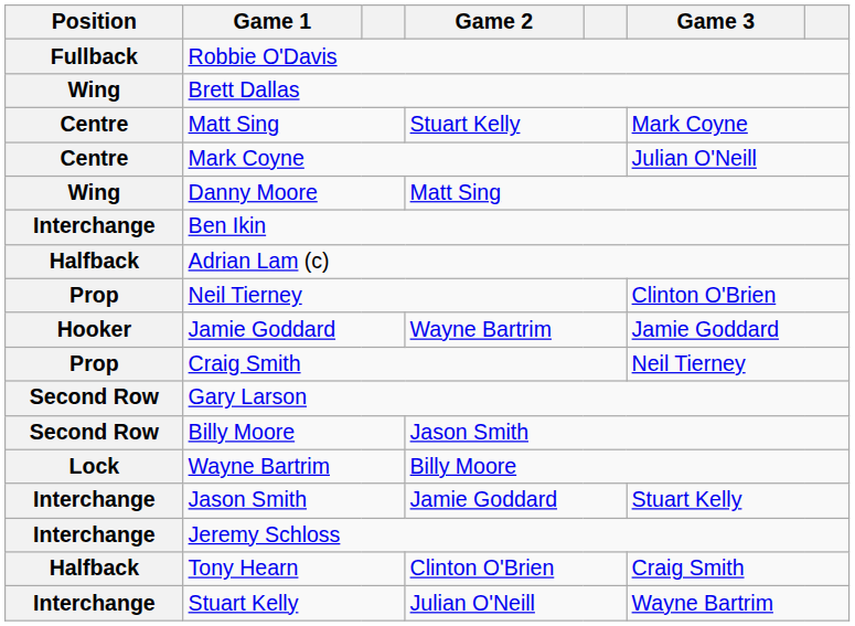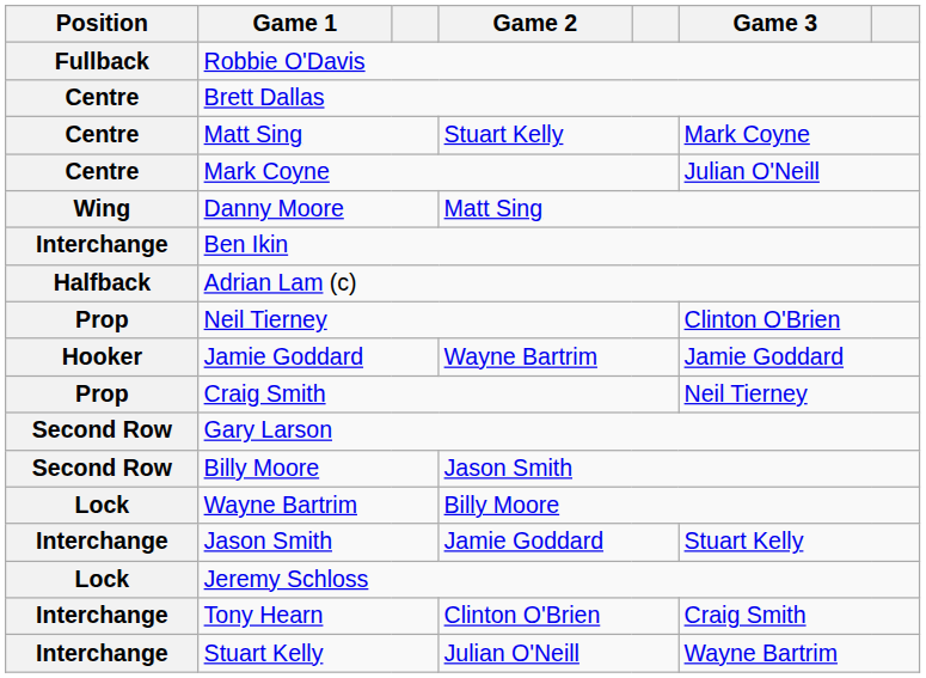Brett Dallas | Position: Wing -> Centre
Jeremy Schloss | Position: Interchange -> Lock
Tony Hearn | Position: Halfback -> Interchange
